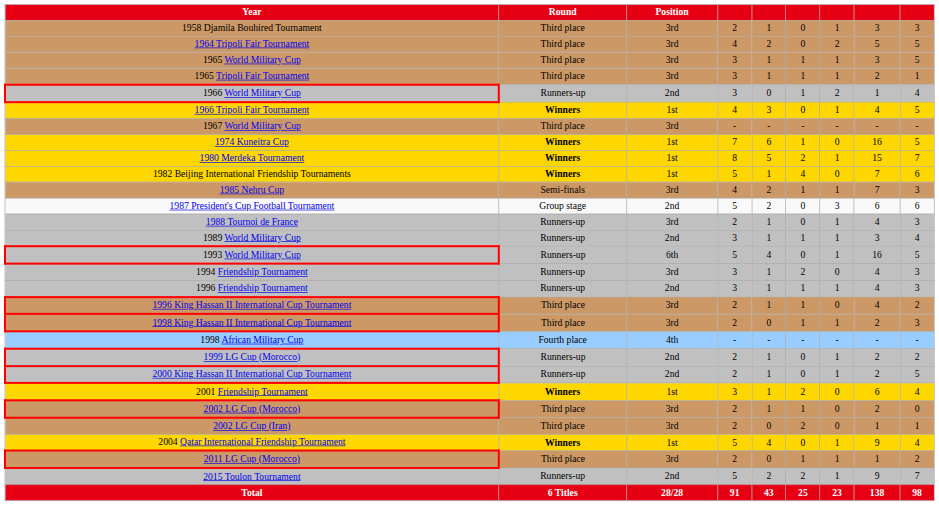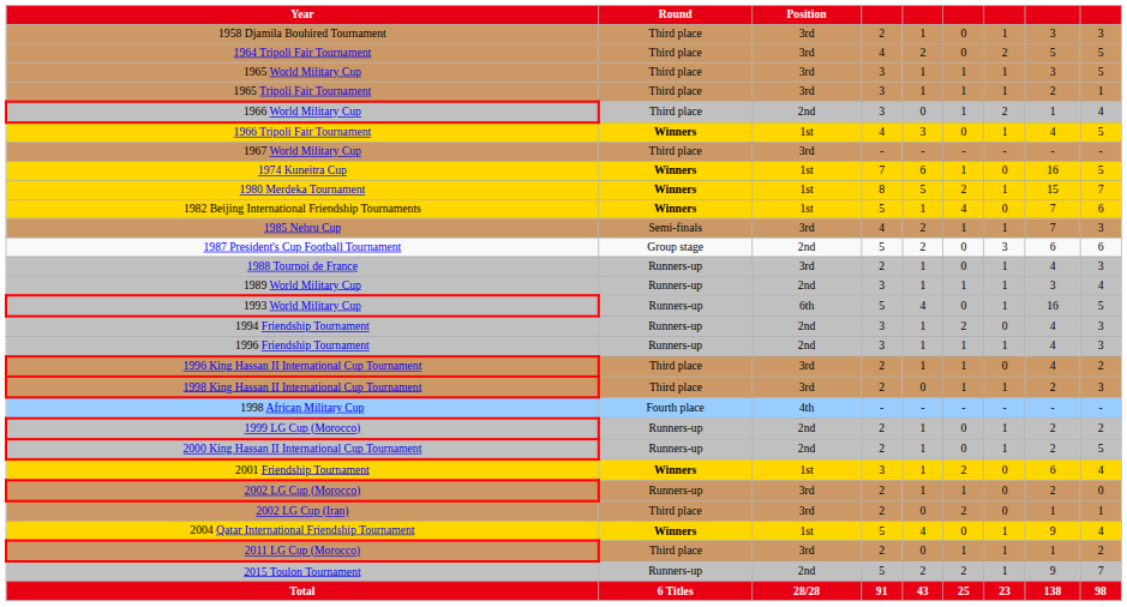1966 World Military Cup | Round: Runners-up -> Third place
1994 Friendship Tournament | Position: 3rd -> 2nd
2002 LG Cup (Morocco) | Round: Third place -> Runners-up
